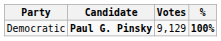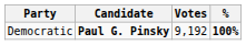Democratic | Votes: 9,129 -> 9,192
